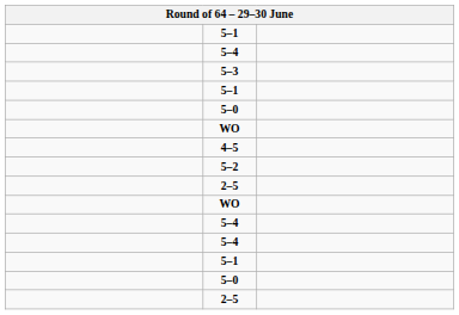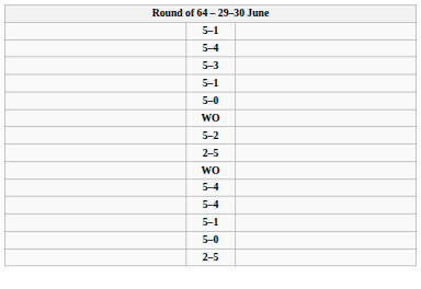- row: 4–5
